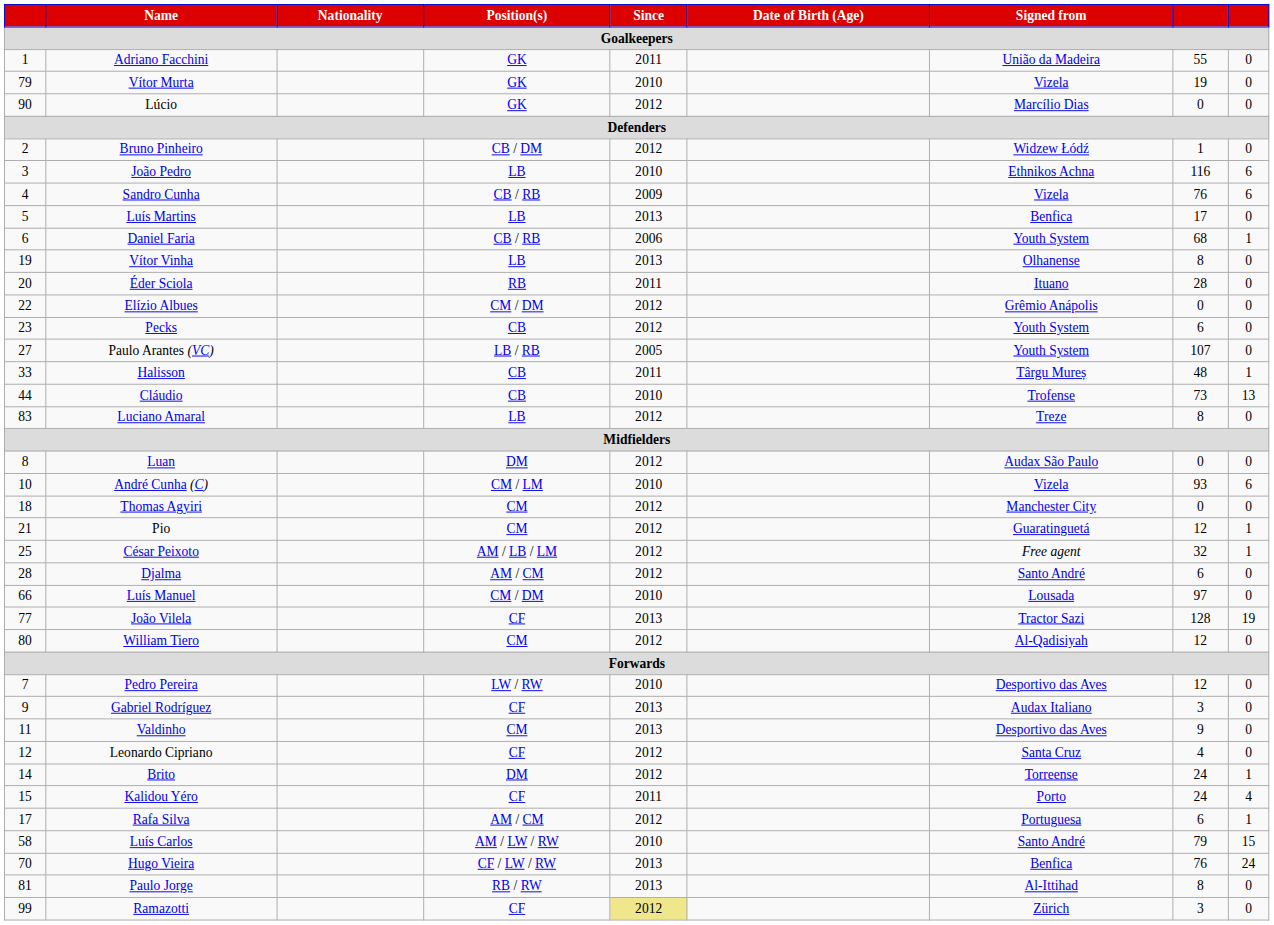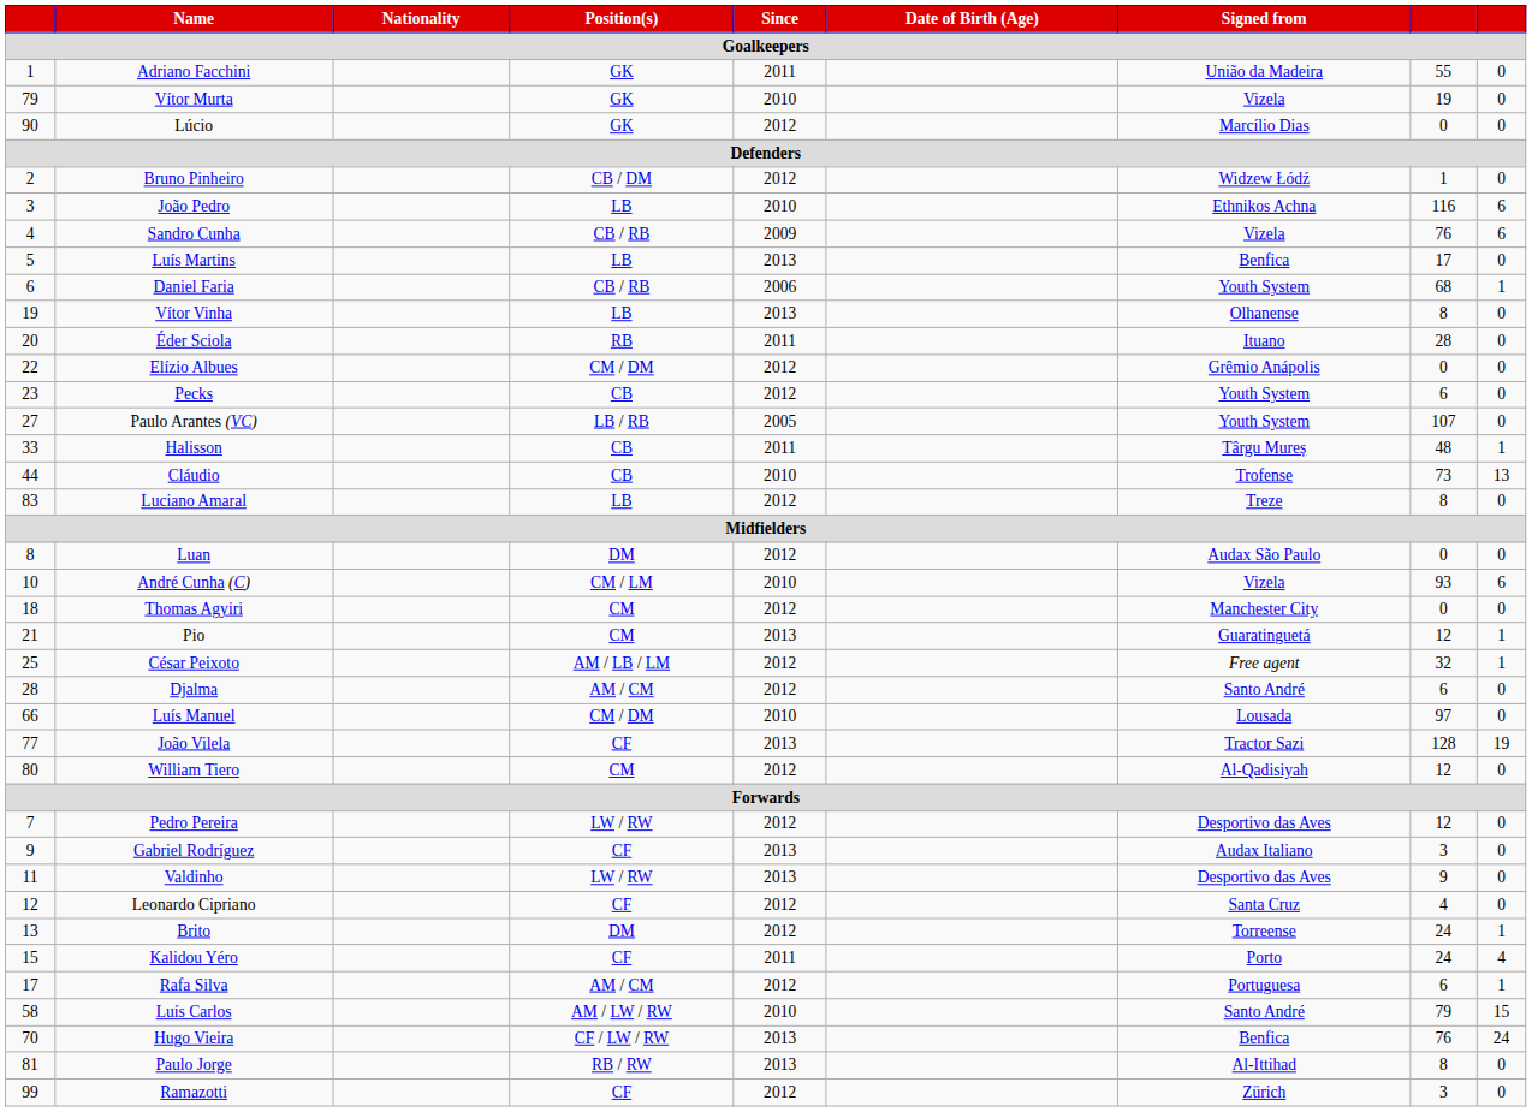Pio | Since: 2012 -> 2013
Pedro Pereira | Since: 2010 -> 2012
Valdinho | Position(s): CM -> LW / RW
Brito | column 1: 14 -> 13
Ramazotti | Since: khaki background -> no background
